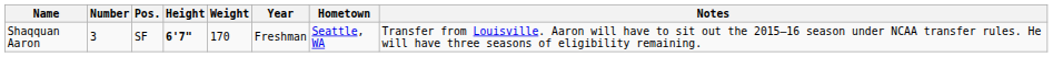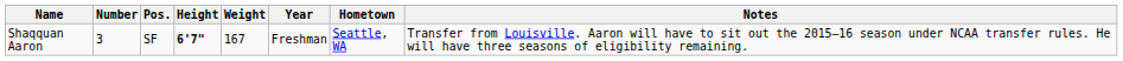Shaqquan Aaron | Weight: 170 -> 167
